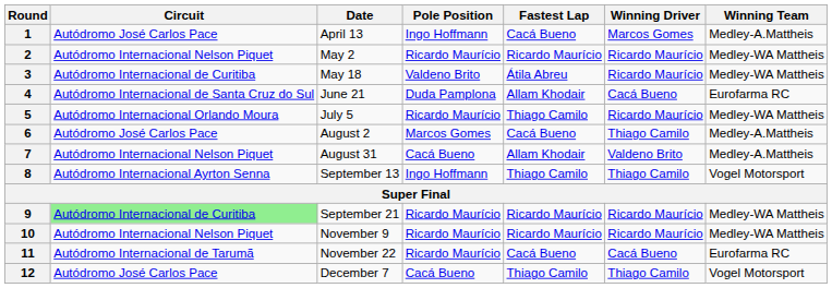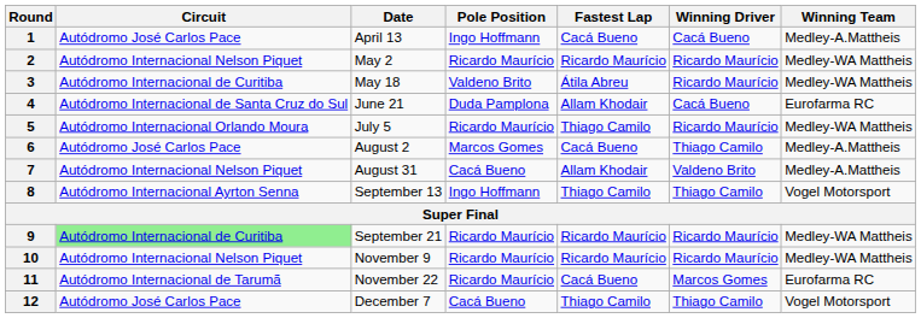1 | Winning Driver: Marcos Gomes -> Cacá Bueno
11 | Winning Driver: Cacá Bueno -> Marcos Gomes
